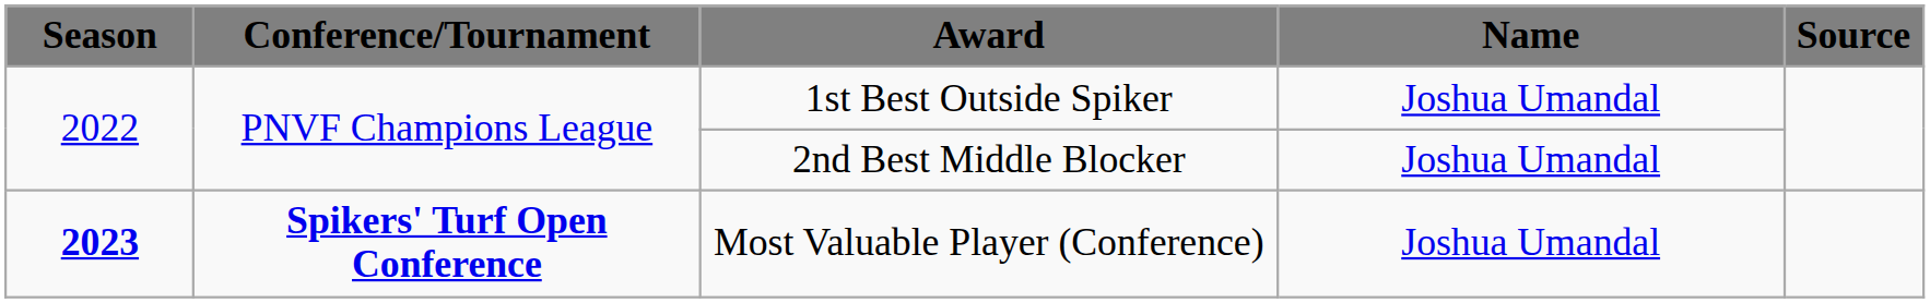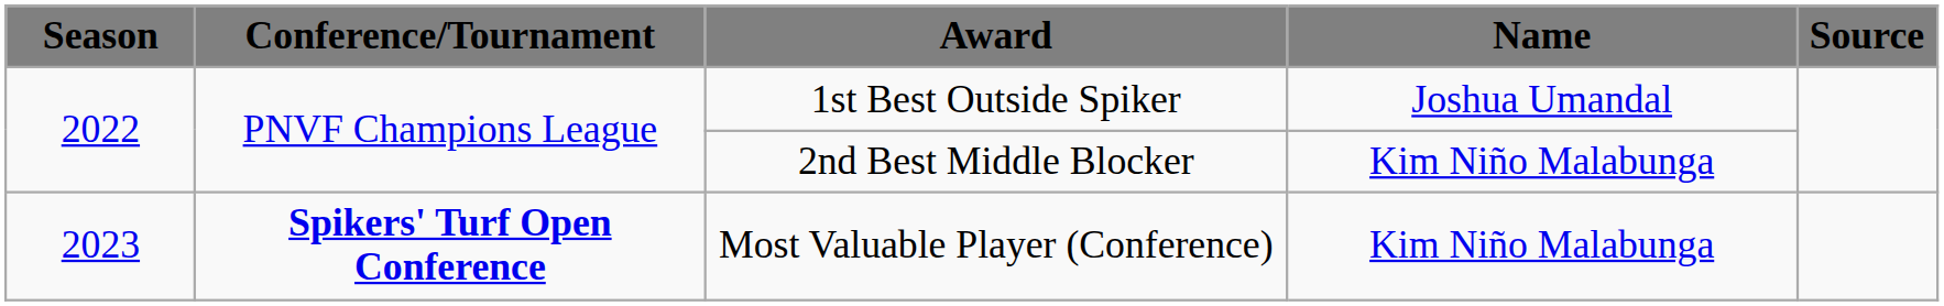2nd Best Middle Blocker | Name: Joshua Umandal -> Kim Niño Malabunga
Most Valuable Player (Conference) | Season: bold -> normal
Most Valuable Player (Conference) | Name: Joshua Umandal -> Kim Niño Malabunga
